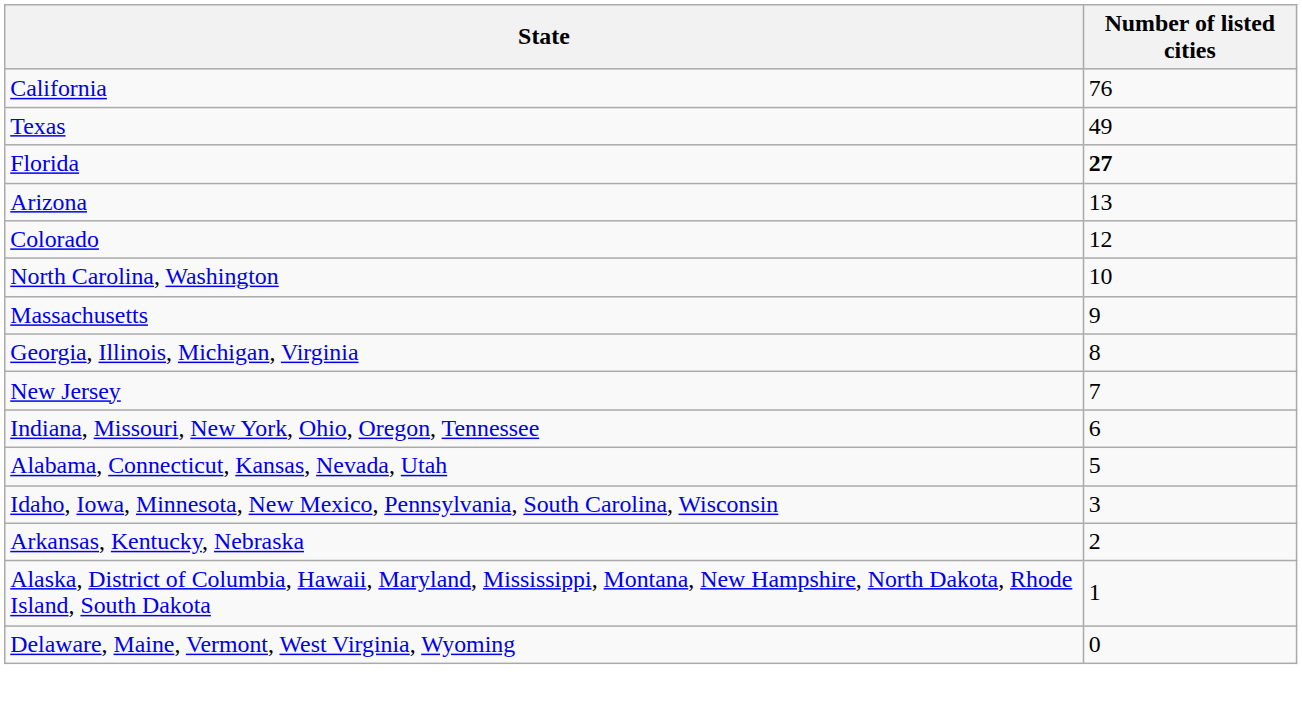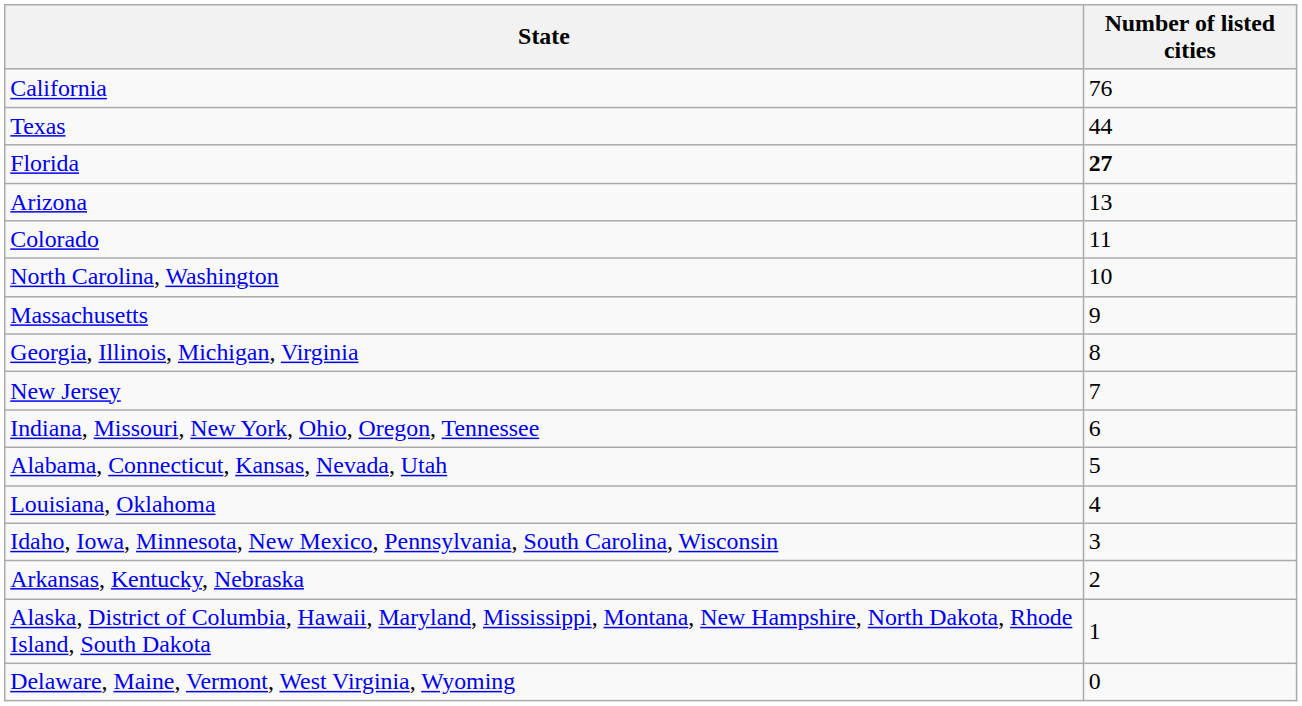Texas | Number of listed cities: 49 -> 44
Colorado | Number of listed cities: 12 -> 11
+ row: Louisiana, Oklahoma | 4
